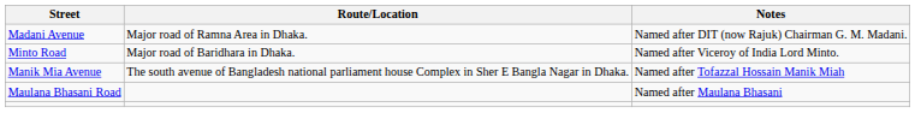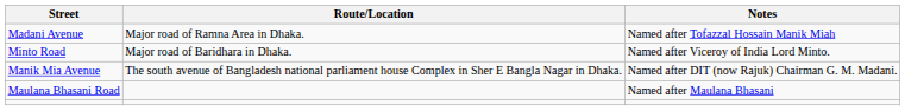Madani Avenue | Notes: Named after DIT (now Rajuk) Chairman G. M. Madani. -> Named after Tofazzal Hossain Manik Miah
Manik Mia Avenue | Notes: Named after Tofazzal Hossain Manik Miah -> Named after DIT (now Rajuk) Chairman G. M. Madani.
